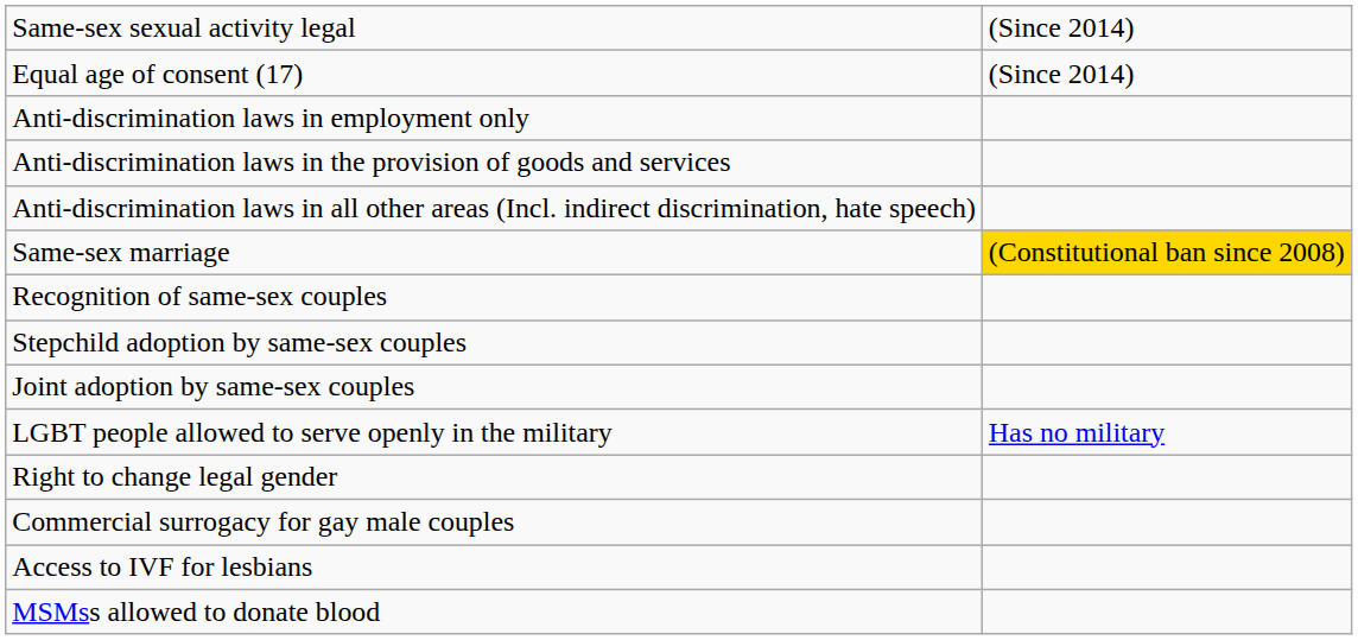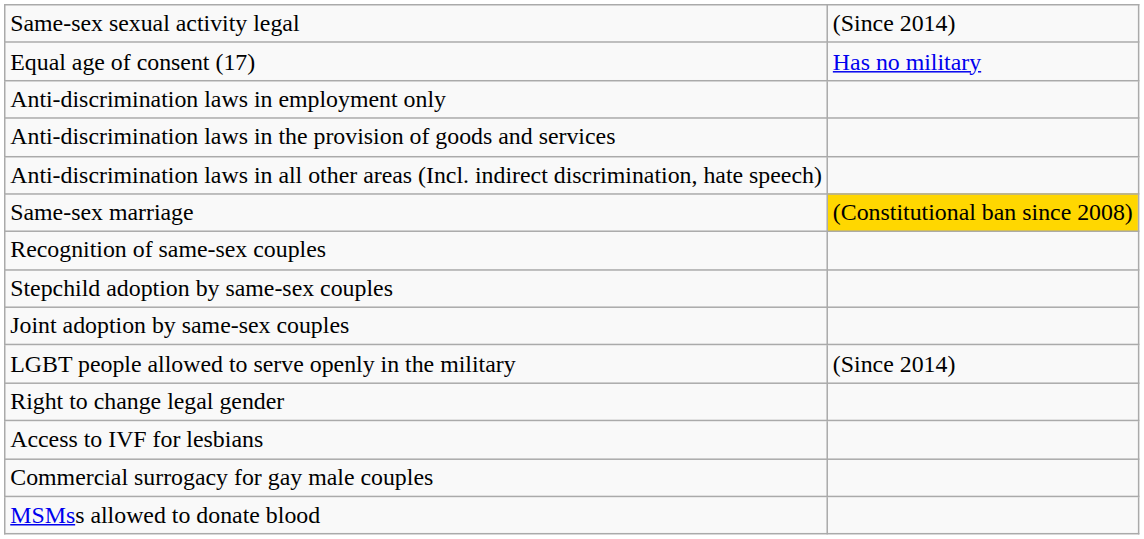Equal age of consent (17) | column 2: (Since 2014) -> Has no military
LGBT people allowed to serve openly in the military | column 2: Has no military -> (Since 2014)
rows swapped: Access to IVF for lesbians <-> Commercial surrogacy for gay male couples
